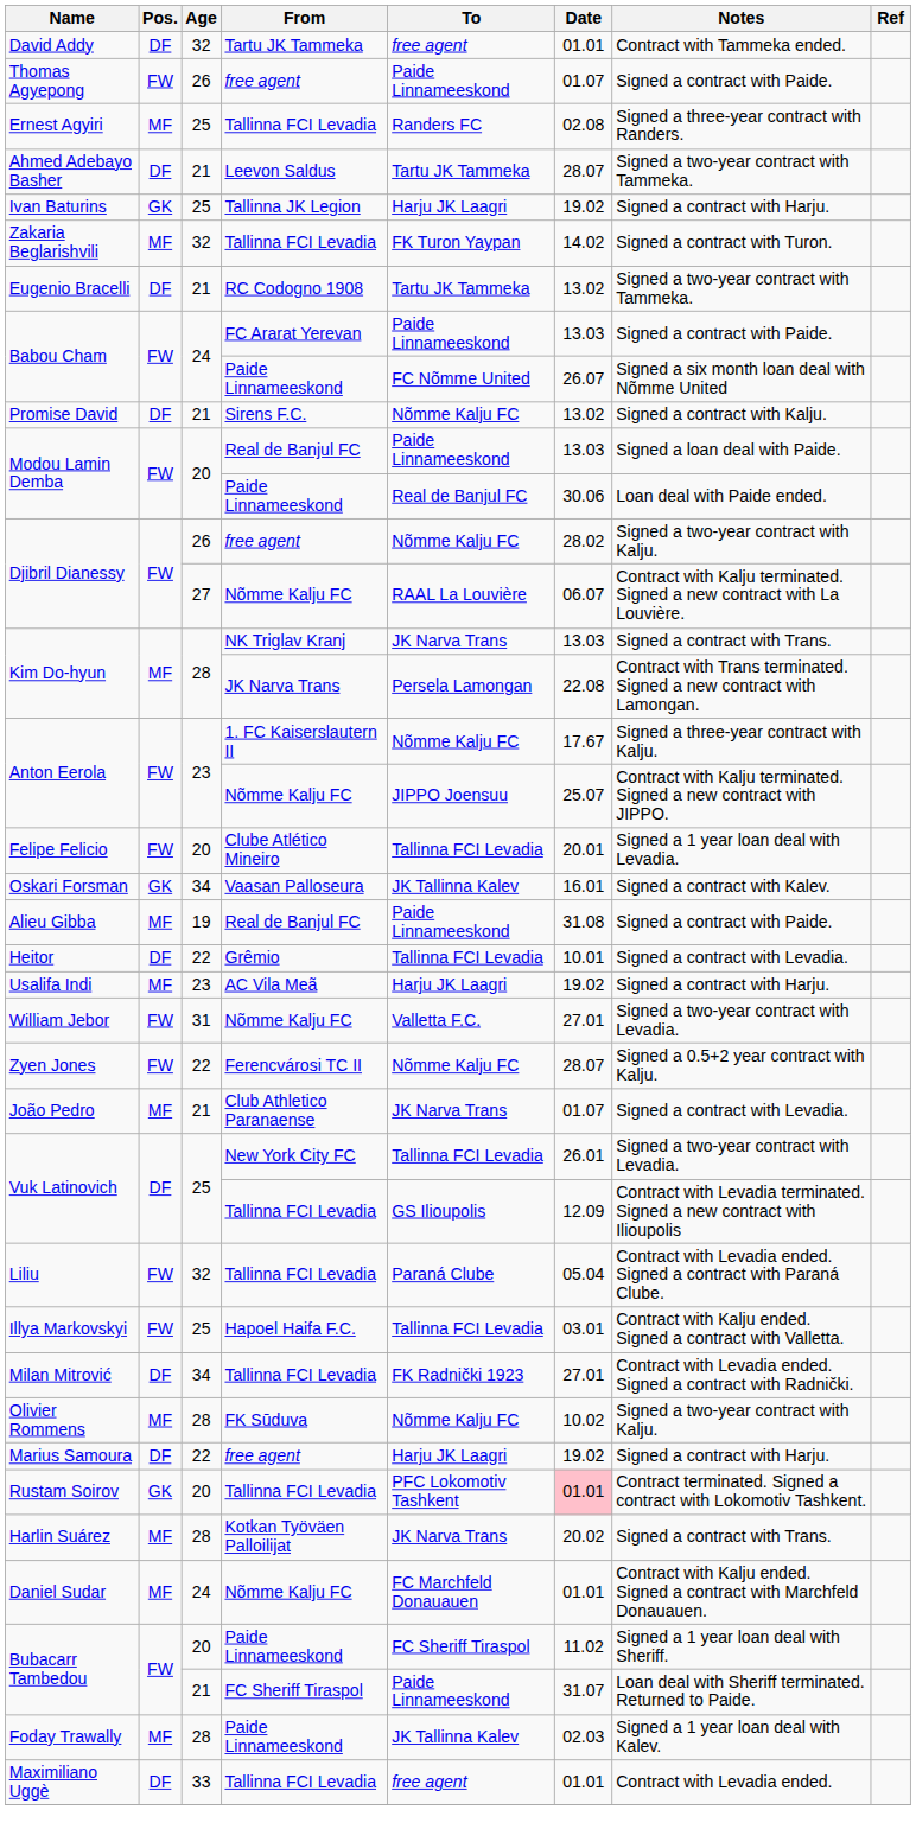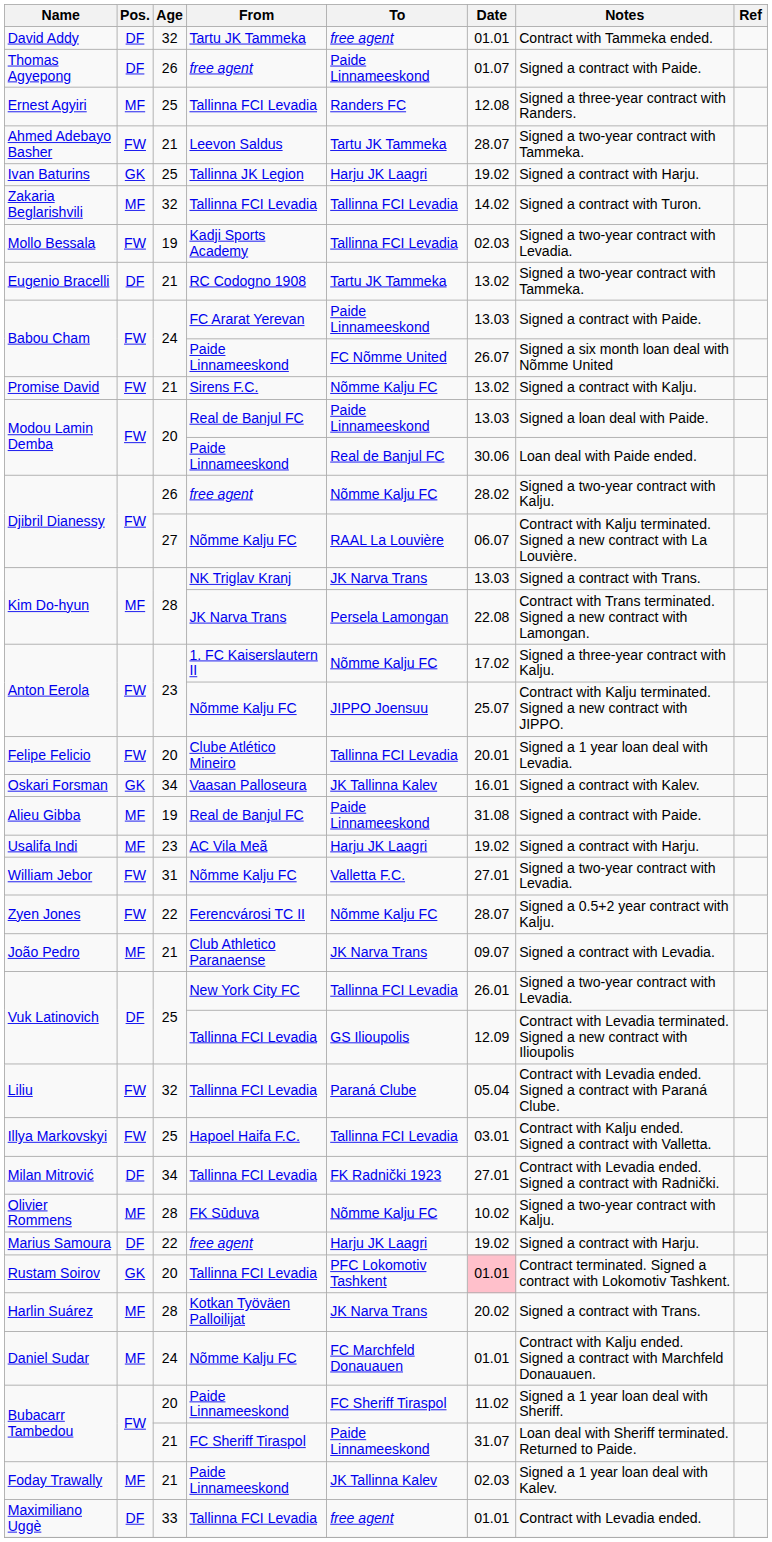Thomas Agyepong | Pos.: FW -> DF
Ernest Agyiri | Date: 02.08 -> 12.08
Ahmed Adebayo Basher | Pos.: DF -> FW
Zakaria Beglarishvili | To: FK Turon Yaypan -> Tallinna FCI Levadia
+ row: Mollo Bessala | FW | 19 | Kadji Sports Academy | Tallinna FCI Levadia | 02.03 | Signed a two-year contract with Levadia.
Promise David | Pos.: DF -> FW
Anton Eerola / 1. FC Kaiserslautern II | Date: 17.67 -> 17.02
- row: Heitor | DF | 22 | Grêmio | Tallinna FCI Levadia | 10.01 | Signed a contract with Levadia.
João Pedro | Date: 01.07 -> 09.07
Foday Trawally | Age: 28 -> 21
